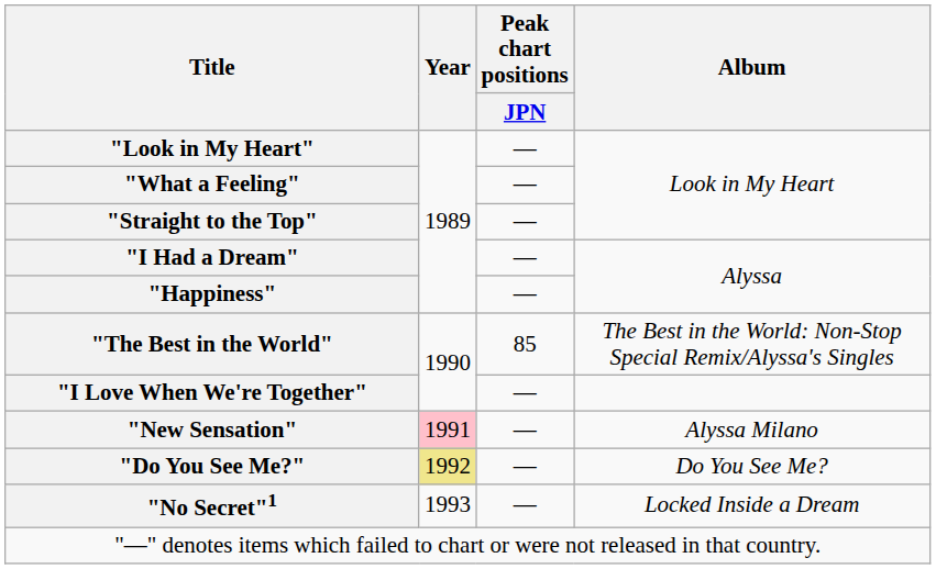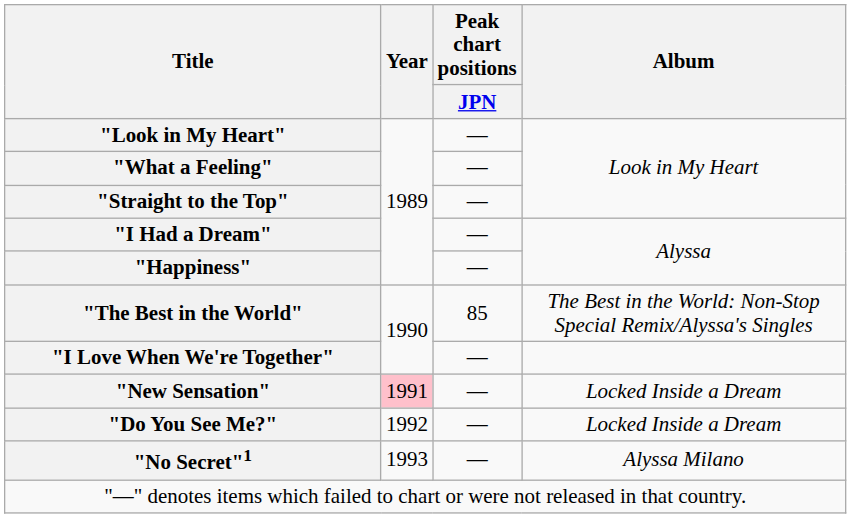"New Sensation" | Album: Alyssa Milano -> Locked Inside a Dream
"Do You See Me?" | Year: khaki background -> no background
"Do You See Me?" | Album: Do You See Me? -> Locked Inside a Dream
"No Secret"1 | Album: Locked Inside a Dream -> Alyssa Milano
